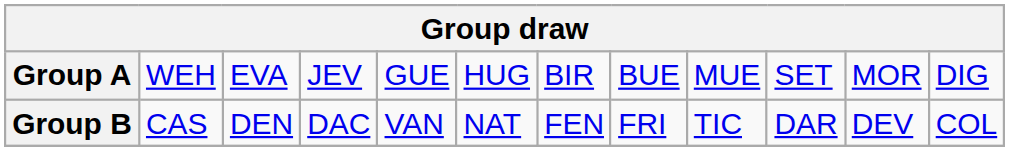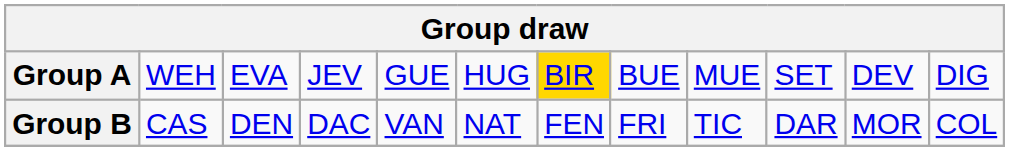Group A | column 7: no background -> gold background
Group A | column 11: MOR -> DEV
Group B | column 11: DEV -> MOR
